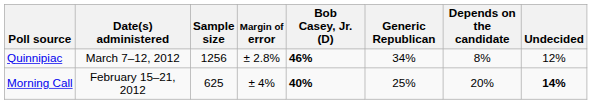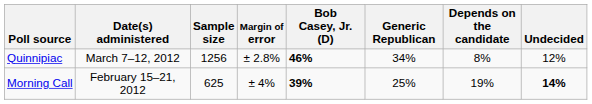Morning Call | Bob Casey, Jr. (D): 40% -> 39%
Morning Call | Depends on the candidate: 20% -> 19%
